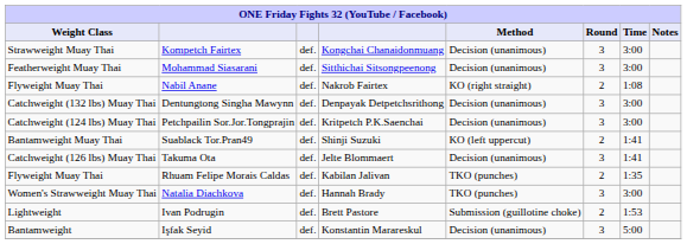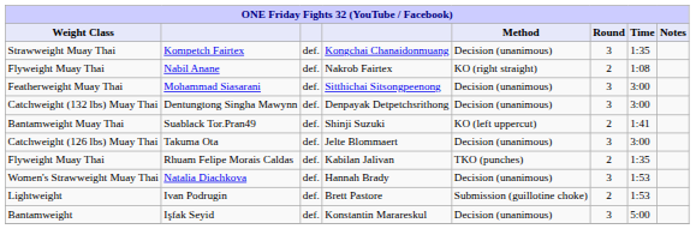Kompetch Fairtex | Time: 3:00 -> 1:35
rows swapped: Mohammad Siasarani <-> Nabil Anane
- row: Catchweight (124 lbs) Muay Thai | Petchpailin Sor.Jor.Tongprajin | def. | Kritpetch P.K.Saenchai | Decision (unanimous) | 3 | 3:00
Takuma Ota | Time: 1:41 -> 3:00
Natalia Diachkova | Method: TKO (punches) -> Decision (unanimous)
Natalia Diachkova | Time: 3:00 -> 1:53
